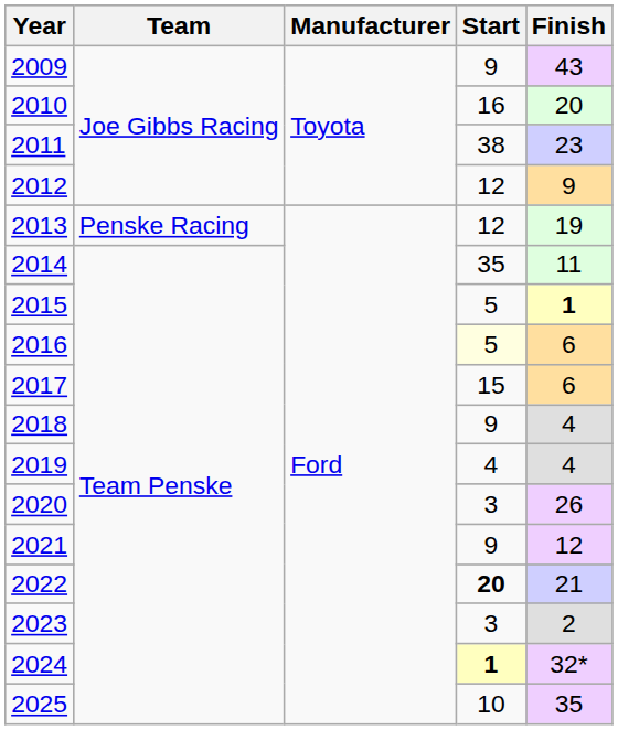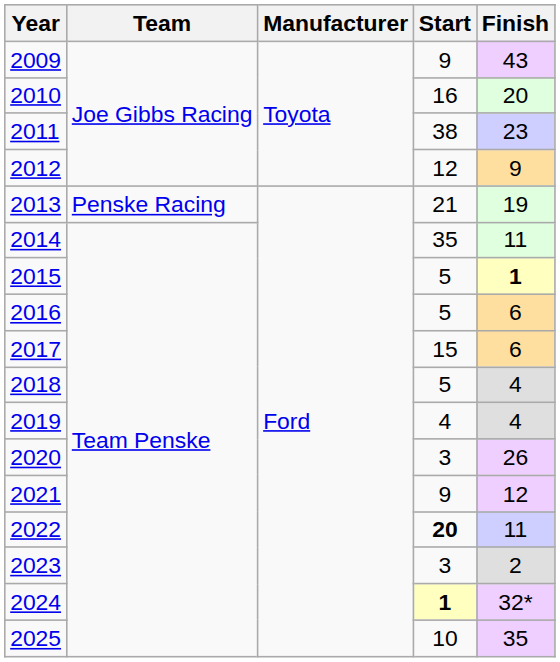2013 | Start: 12 -> 21
2016 | Start: lightyellow background -> no background
2018 | Start: 9 -> 5
2022 | Finish: 21 -> 11
